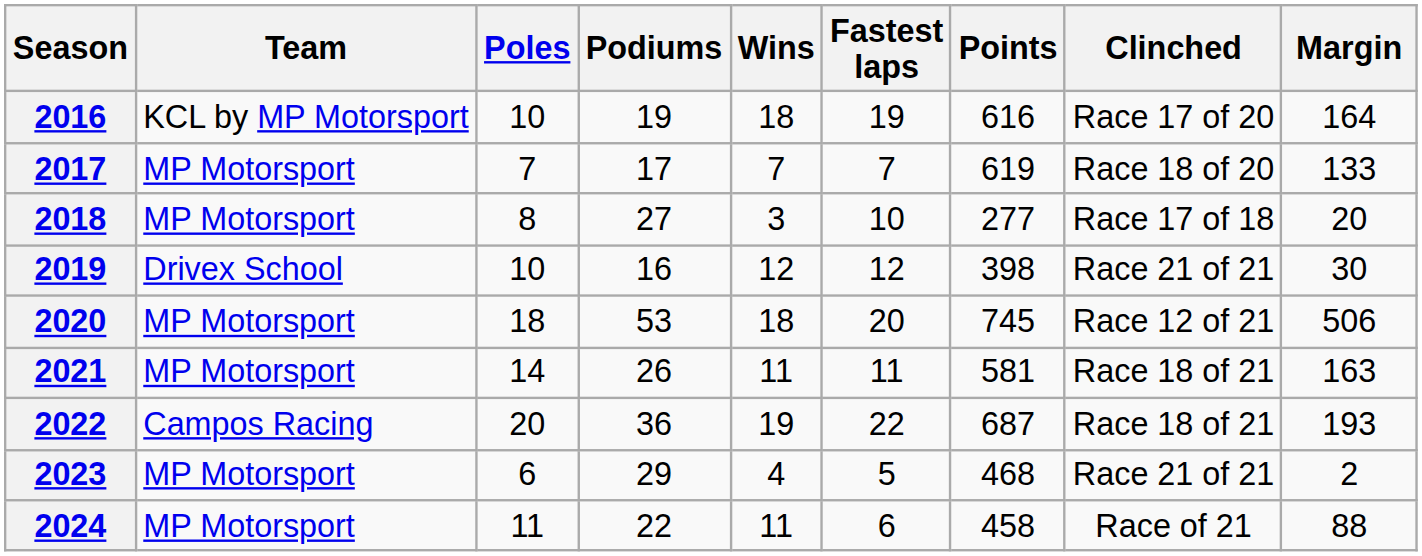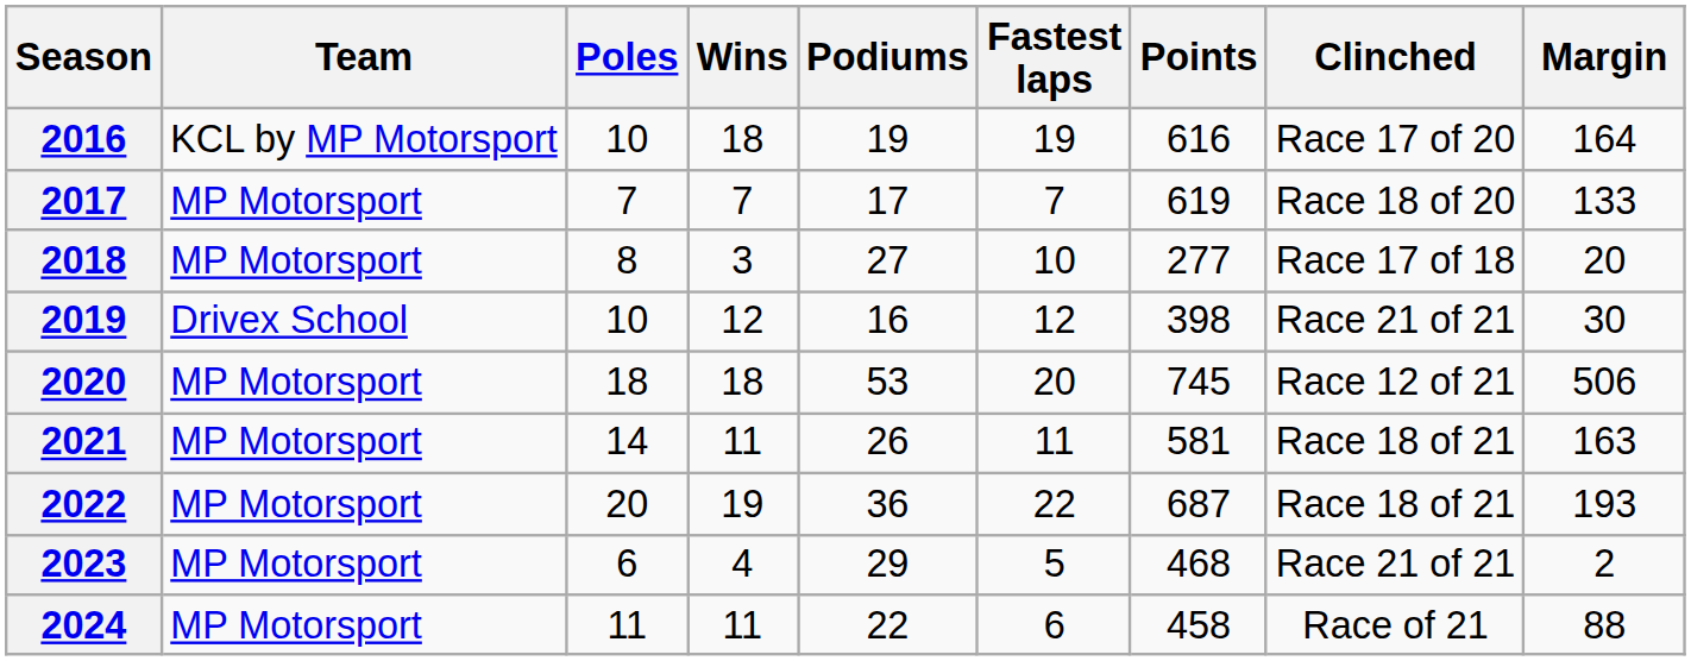columns swapped: Wins <-> Podiums
2022 | Team: Campos Racing -> MP Motorsport
